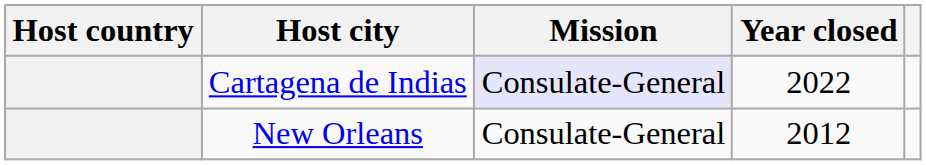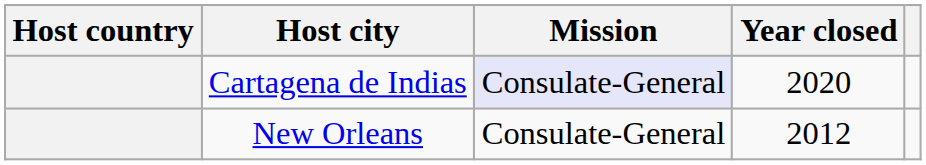Cartagena de Indias | Year closed: 2022 -> 2020
